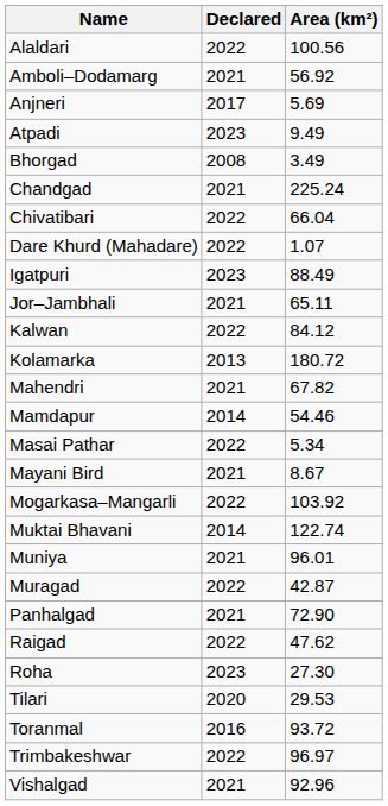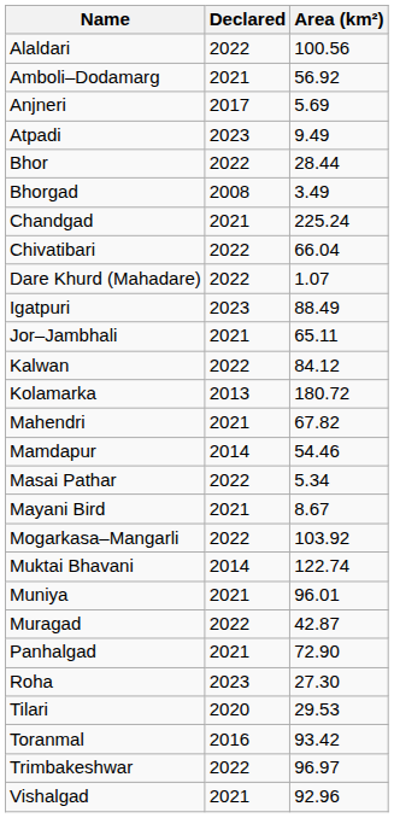+ row: Bhor | 2022 | 28.44
- row: Raigad | 2022 | 47.62
Toranmal | Area (km²): 93.72 -> 93.42
